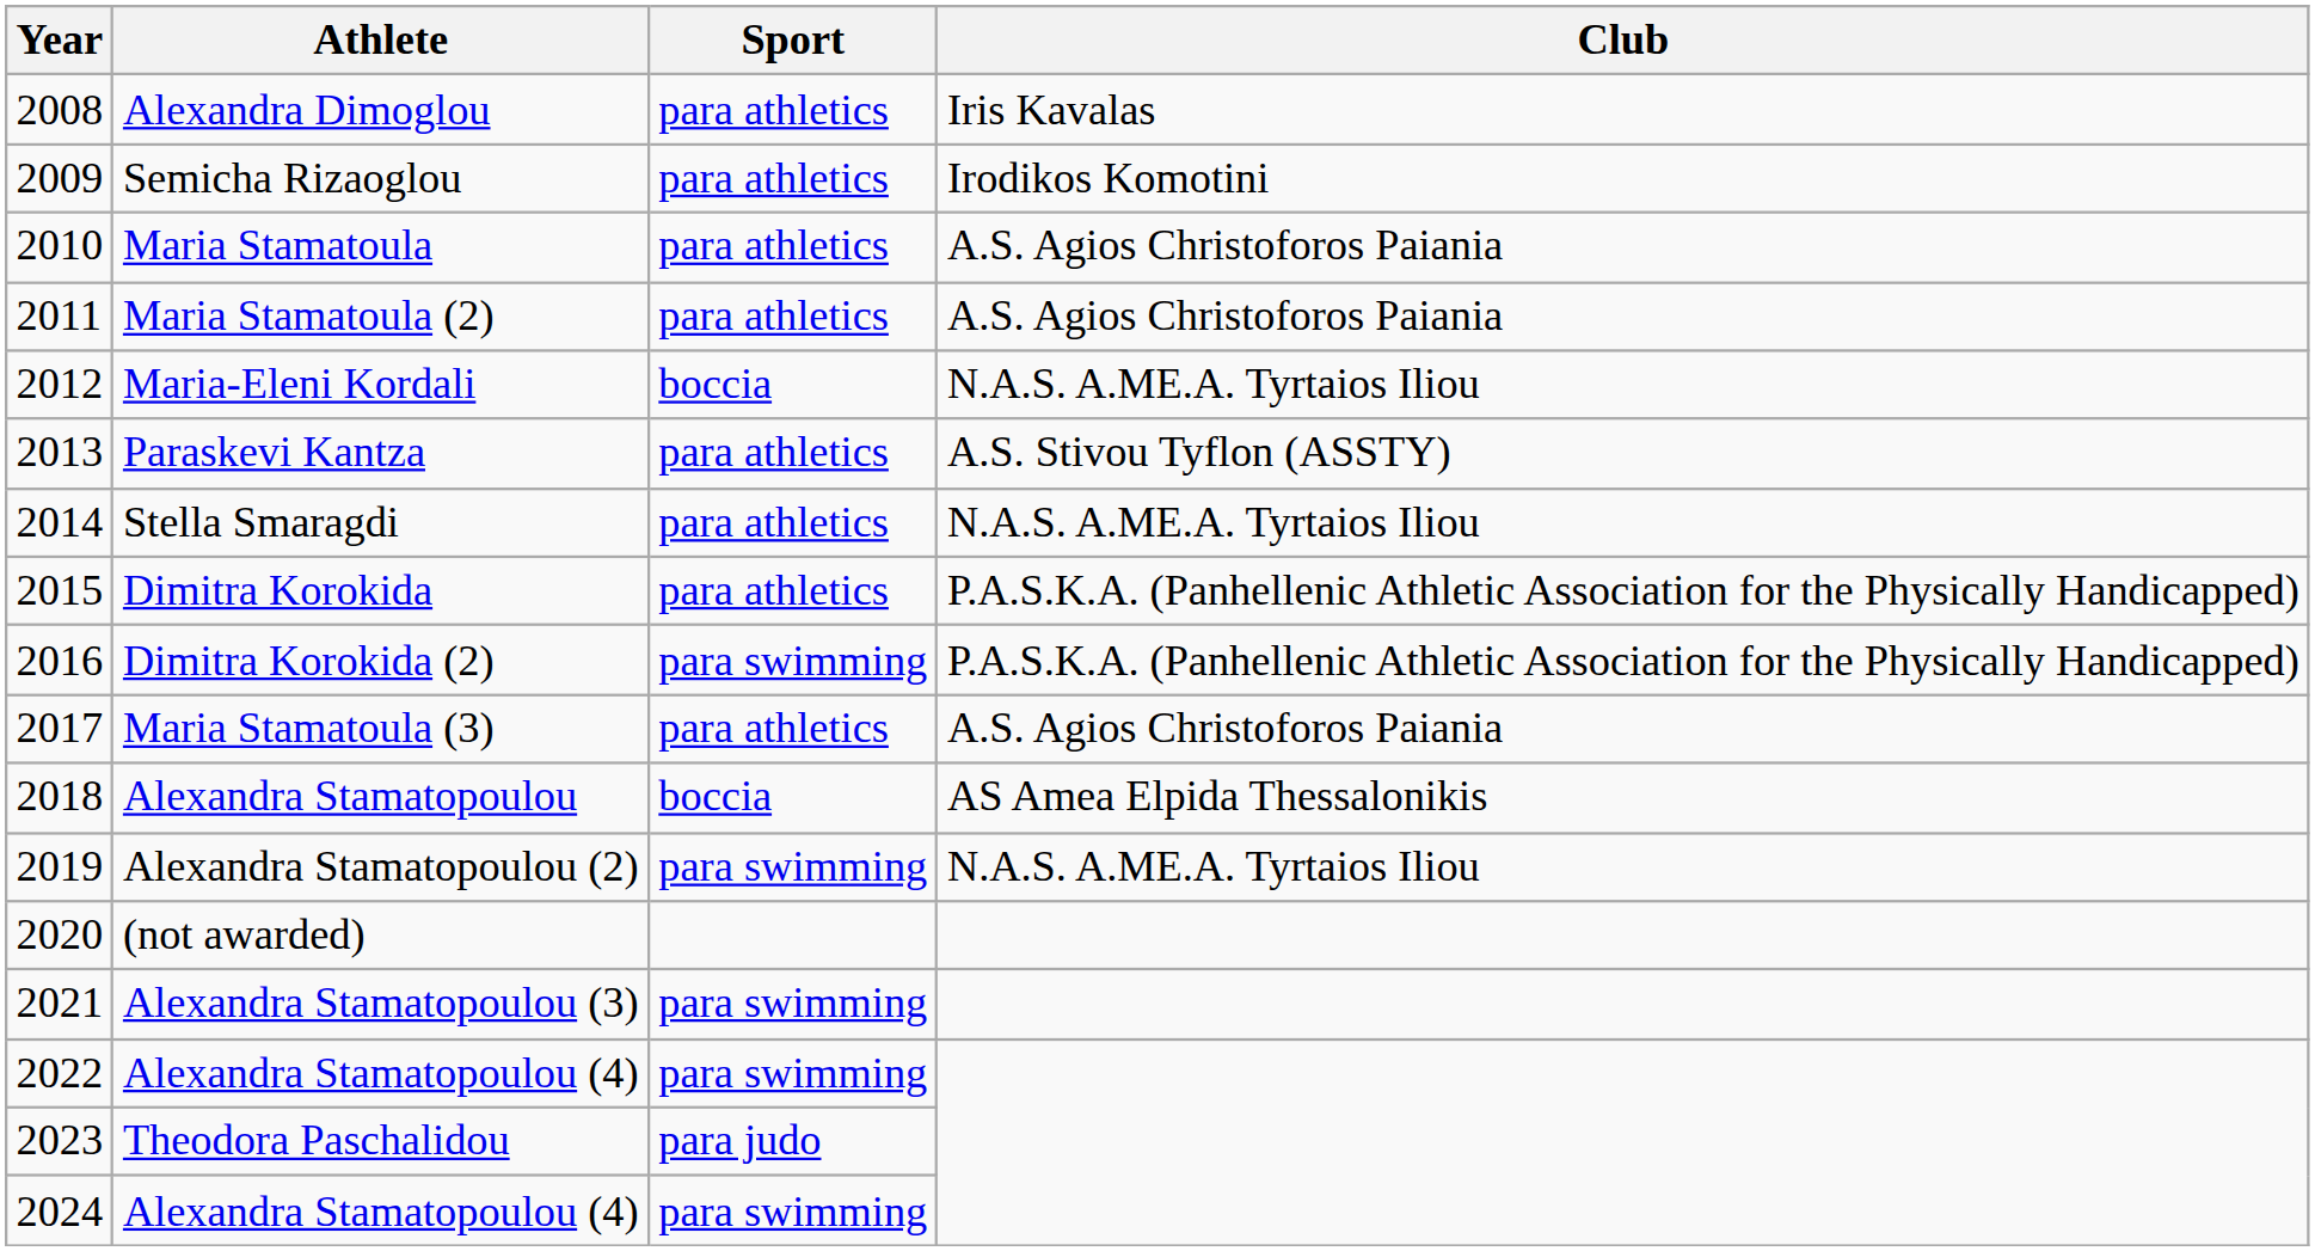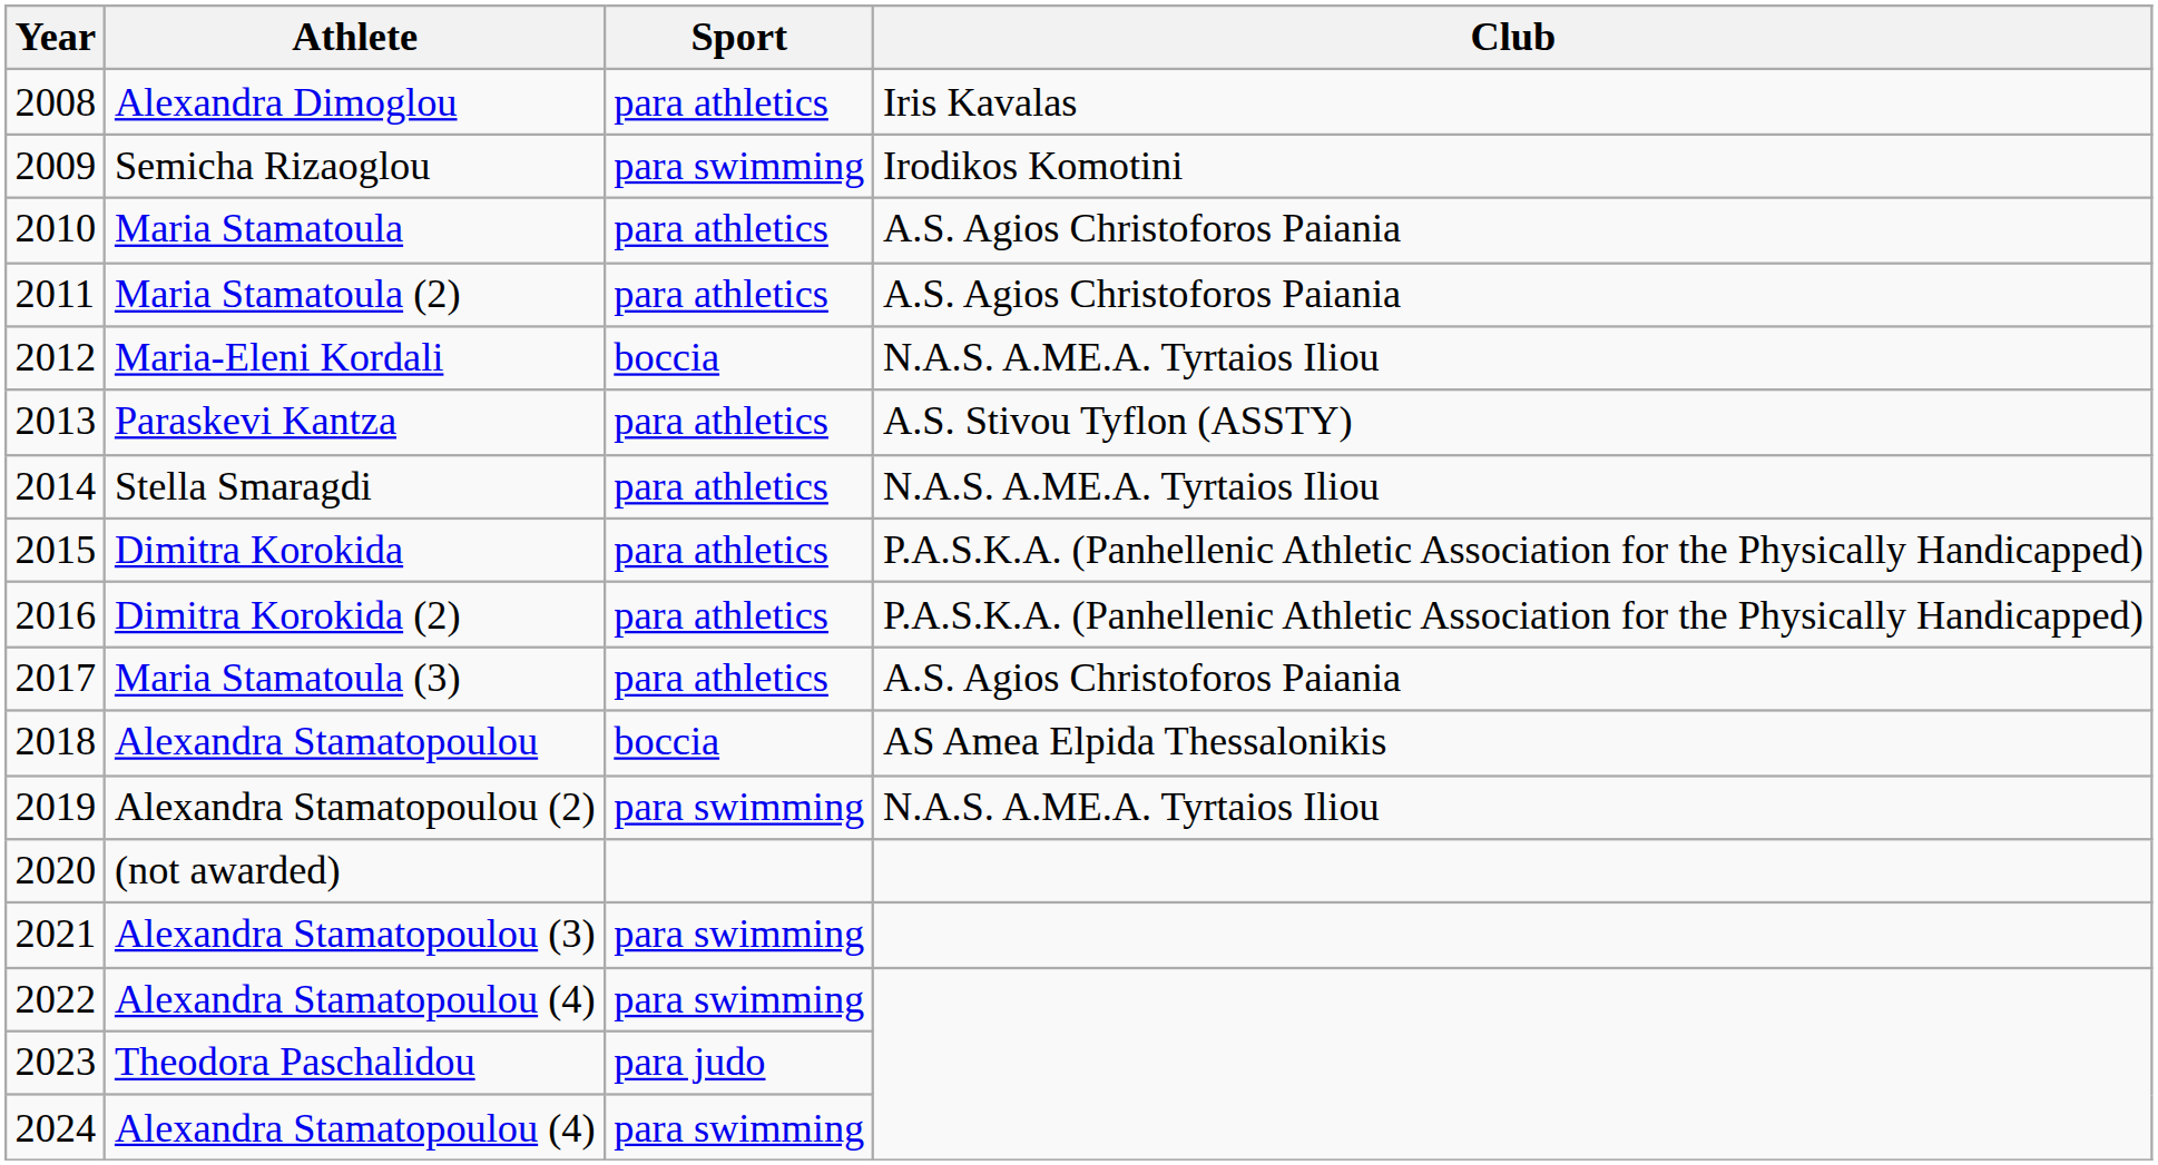Semicha Rizaoglou | Sport: para athletics -> para swimming
Dimitra Korokida (2) | Sport: para swimming -> para athletics
